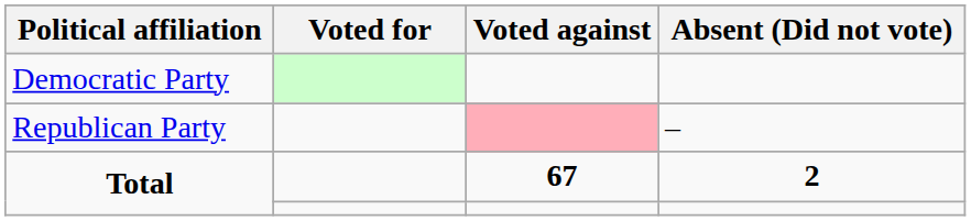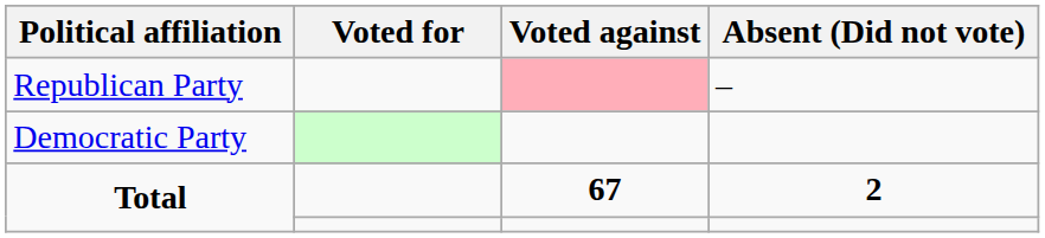rows swapped: Democratic Party <-> Republican Party
